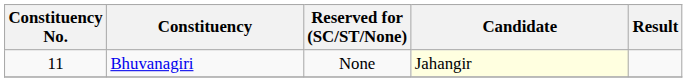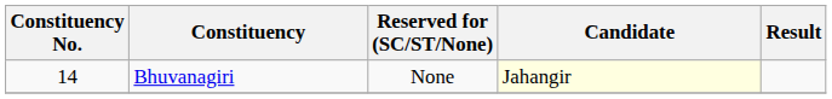Bhuvanagiri | Constituency No.: 11 -> 14
